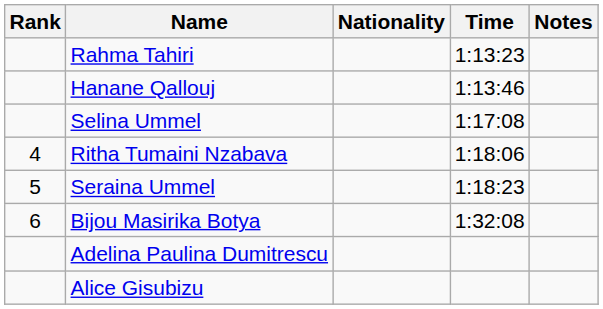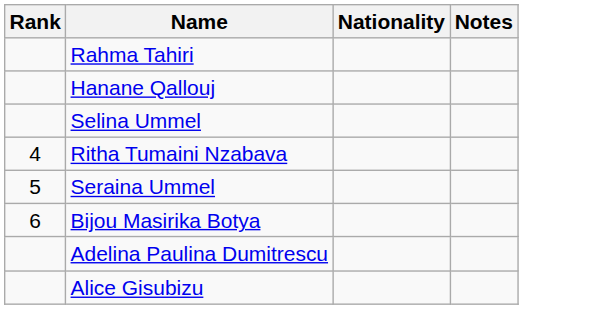- column: Time | 1:13:23 | 1:13:46 | 1:17:08 | 1:18:06 | 1:18:23 | 1:32:08
